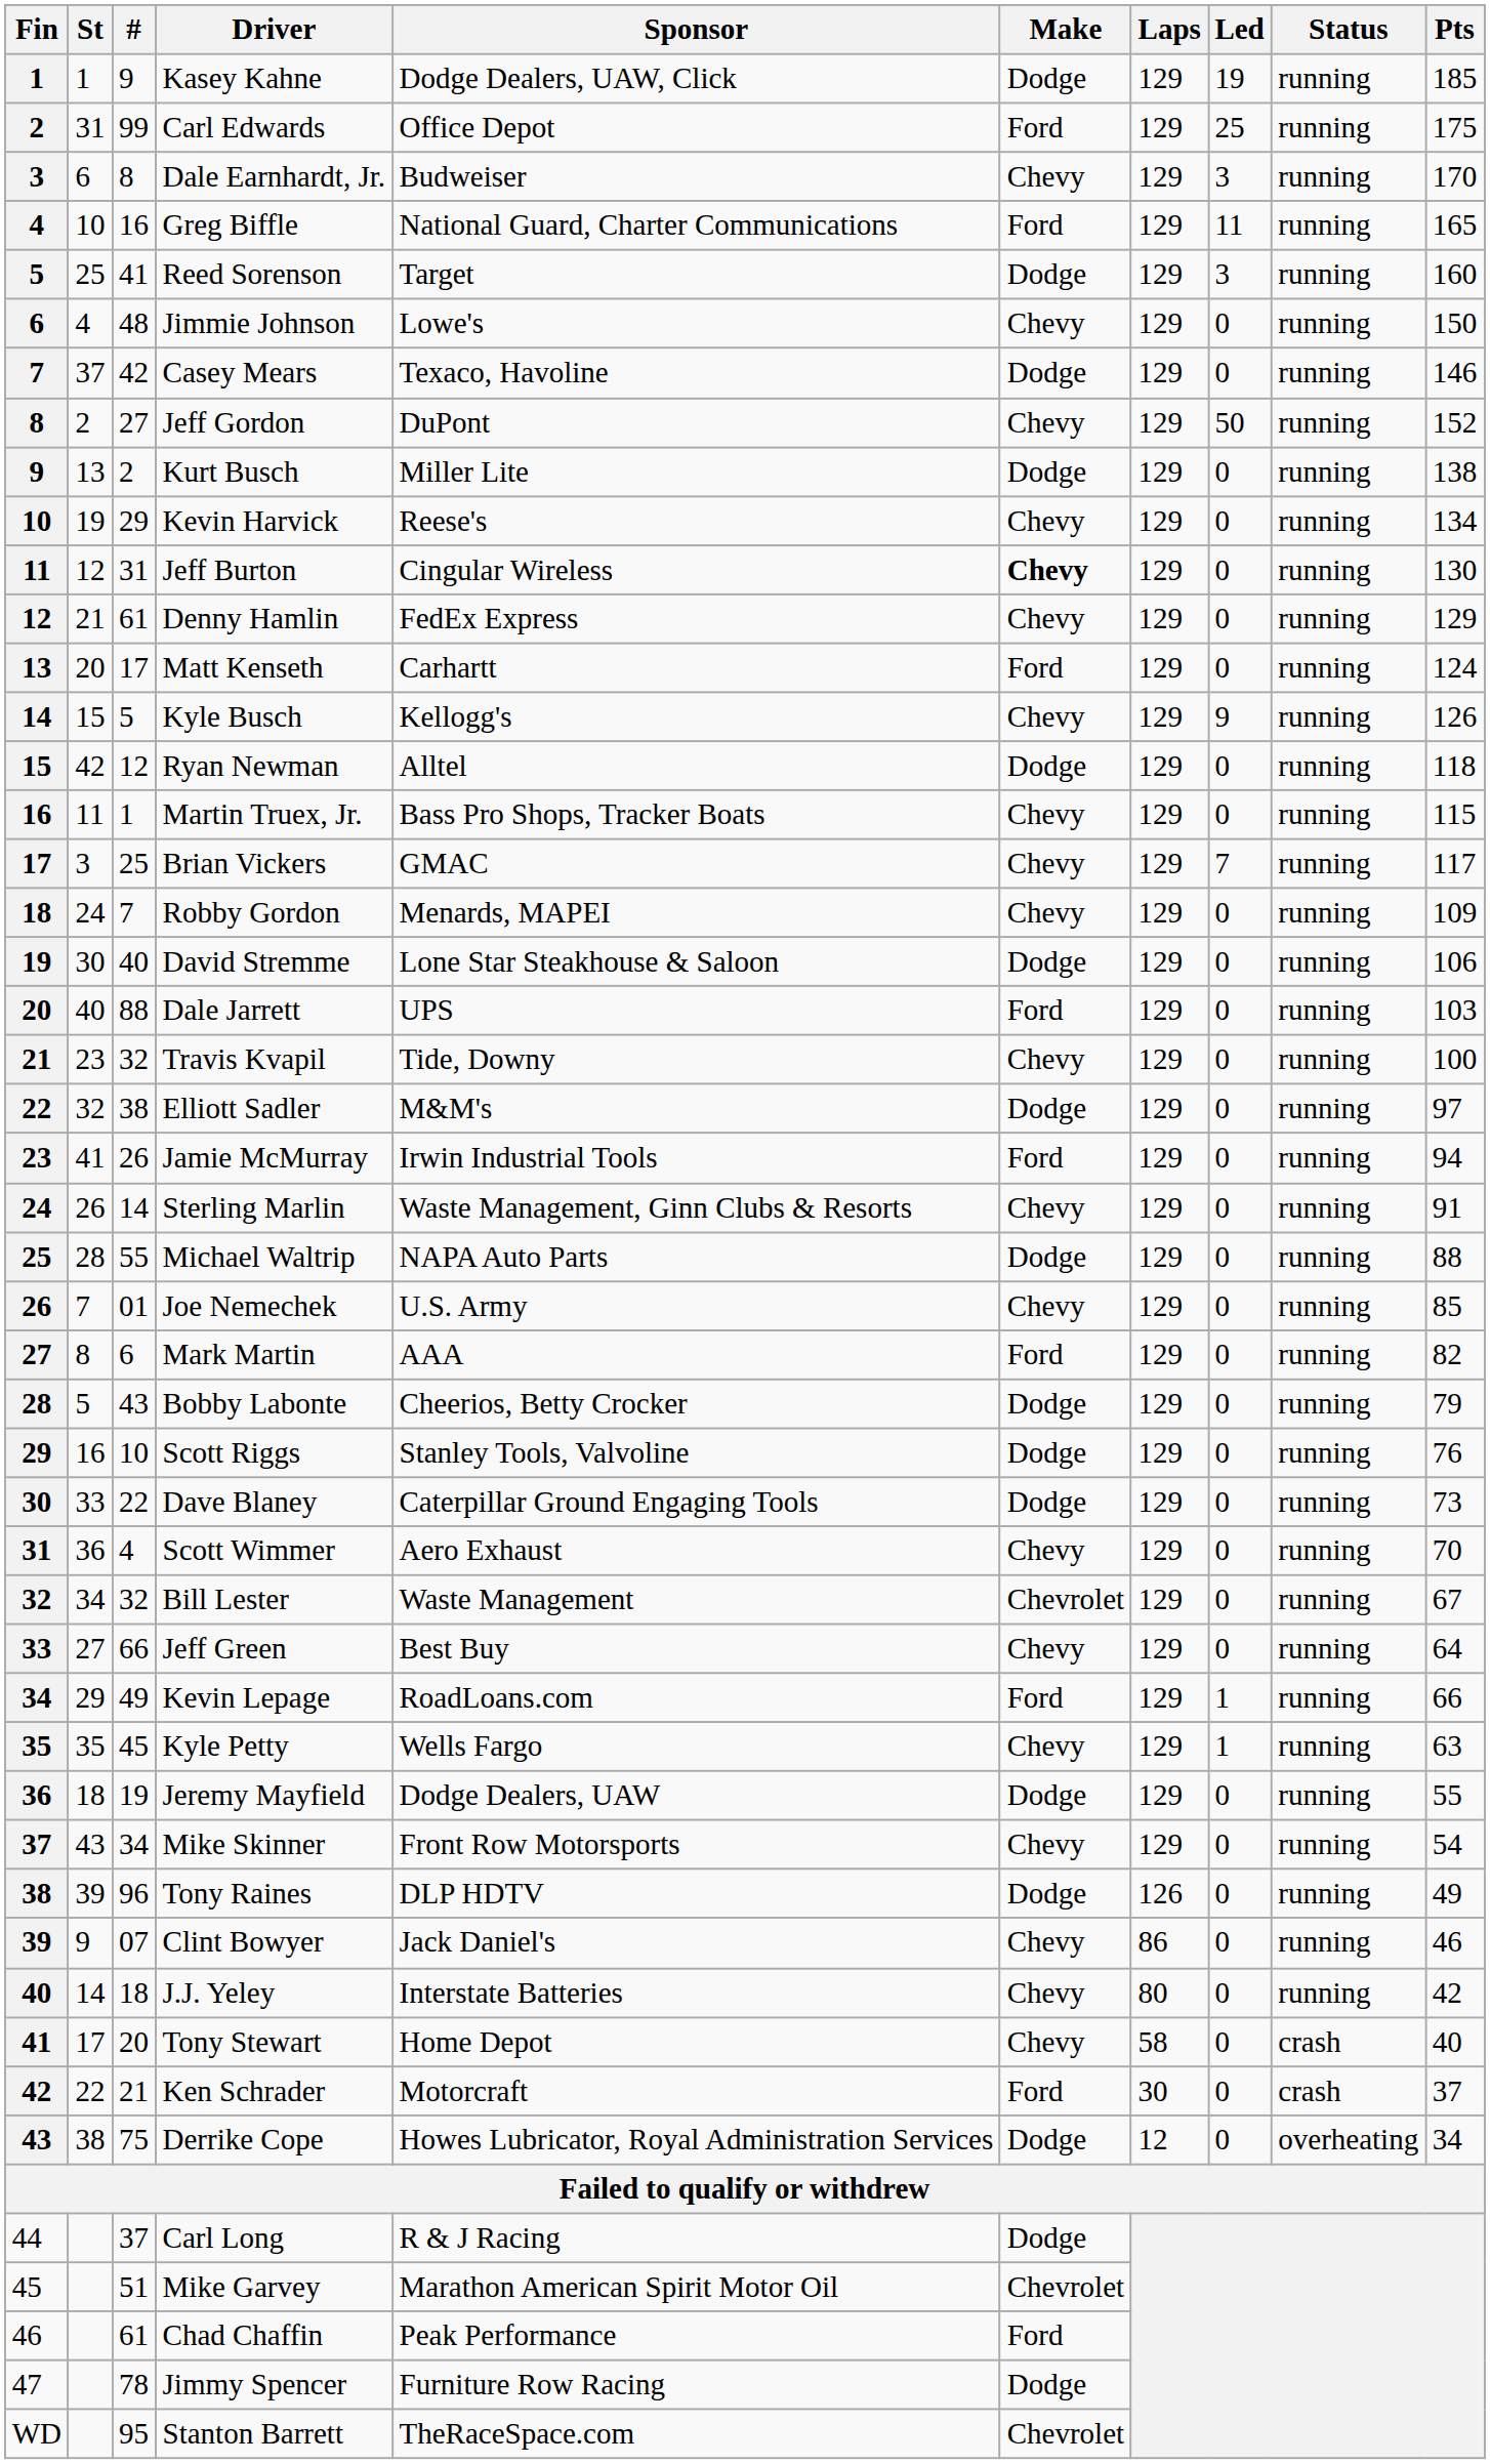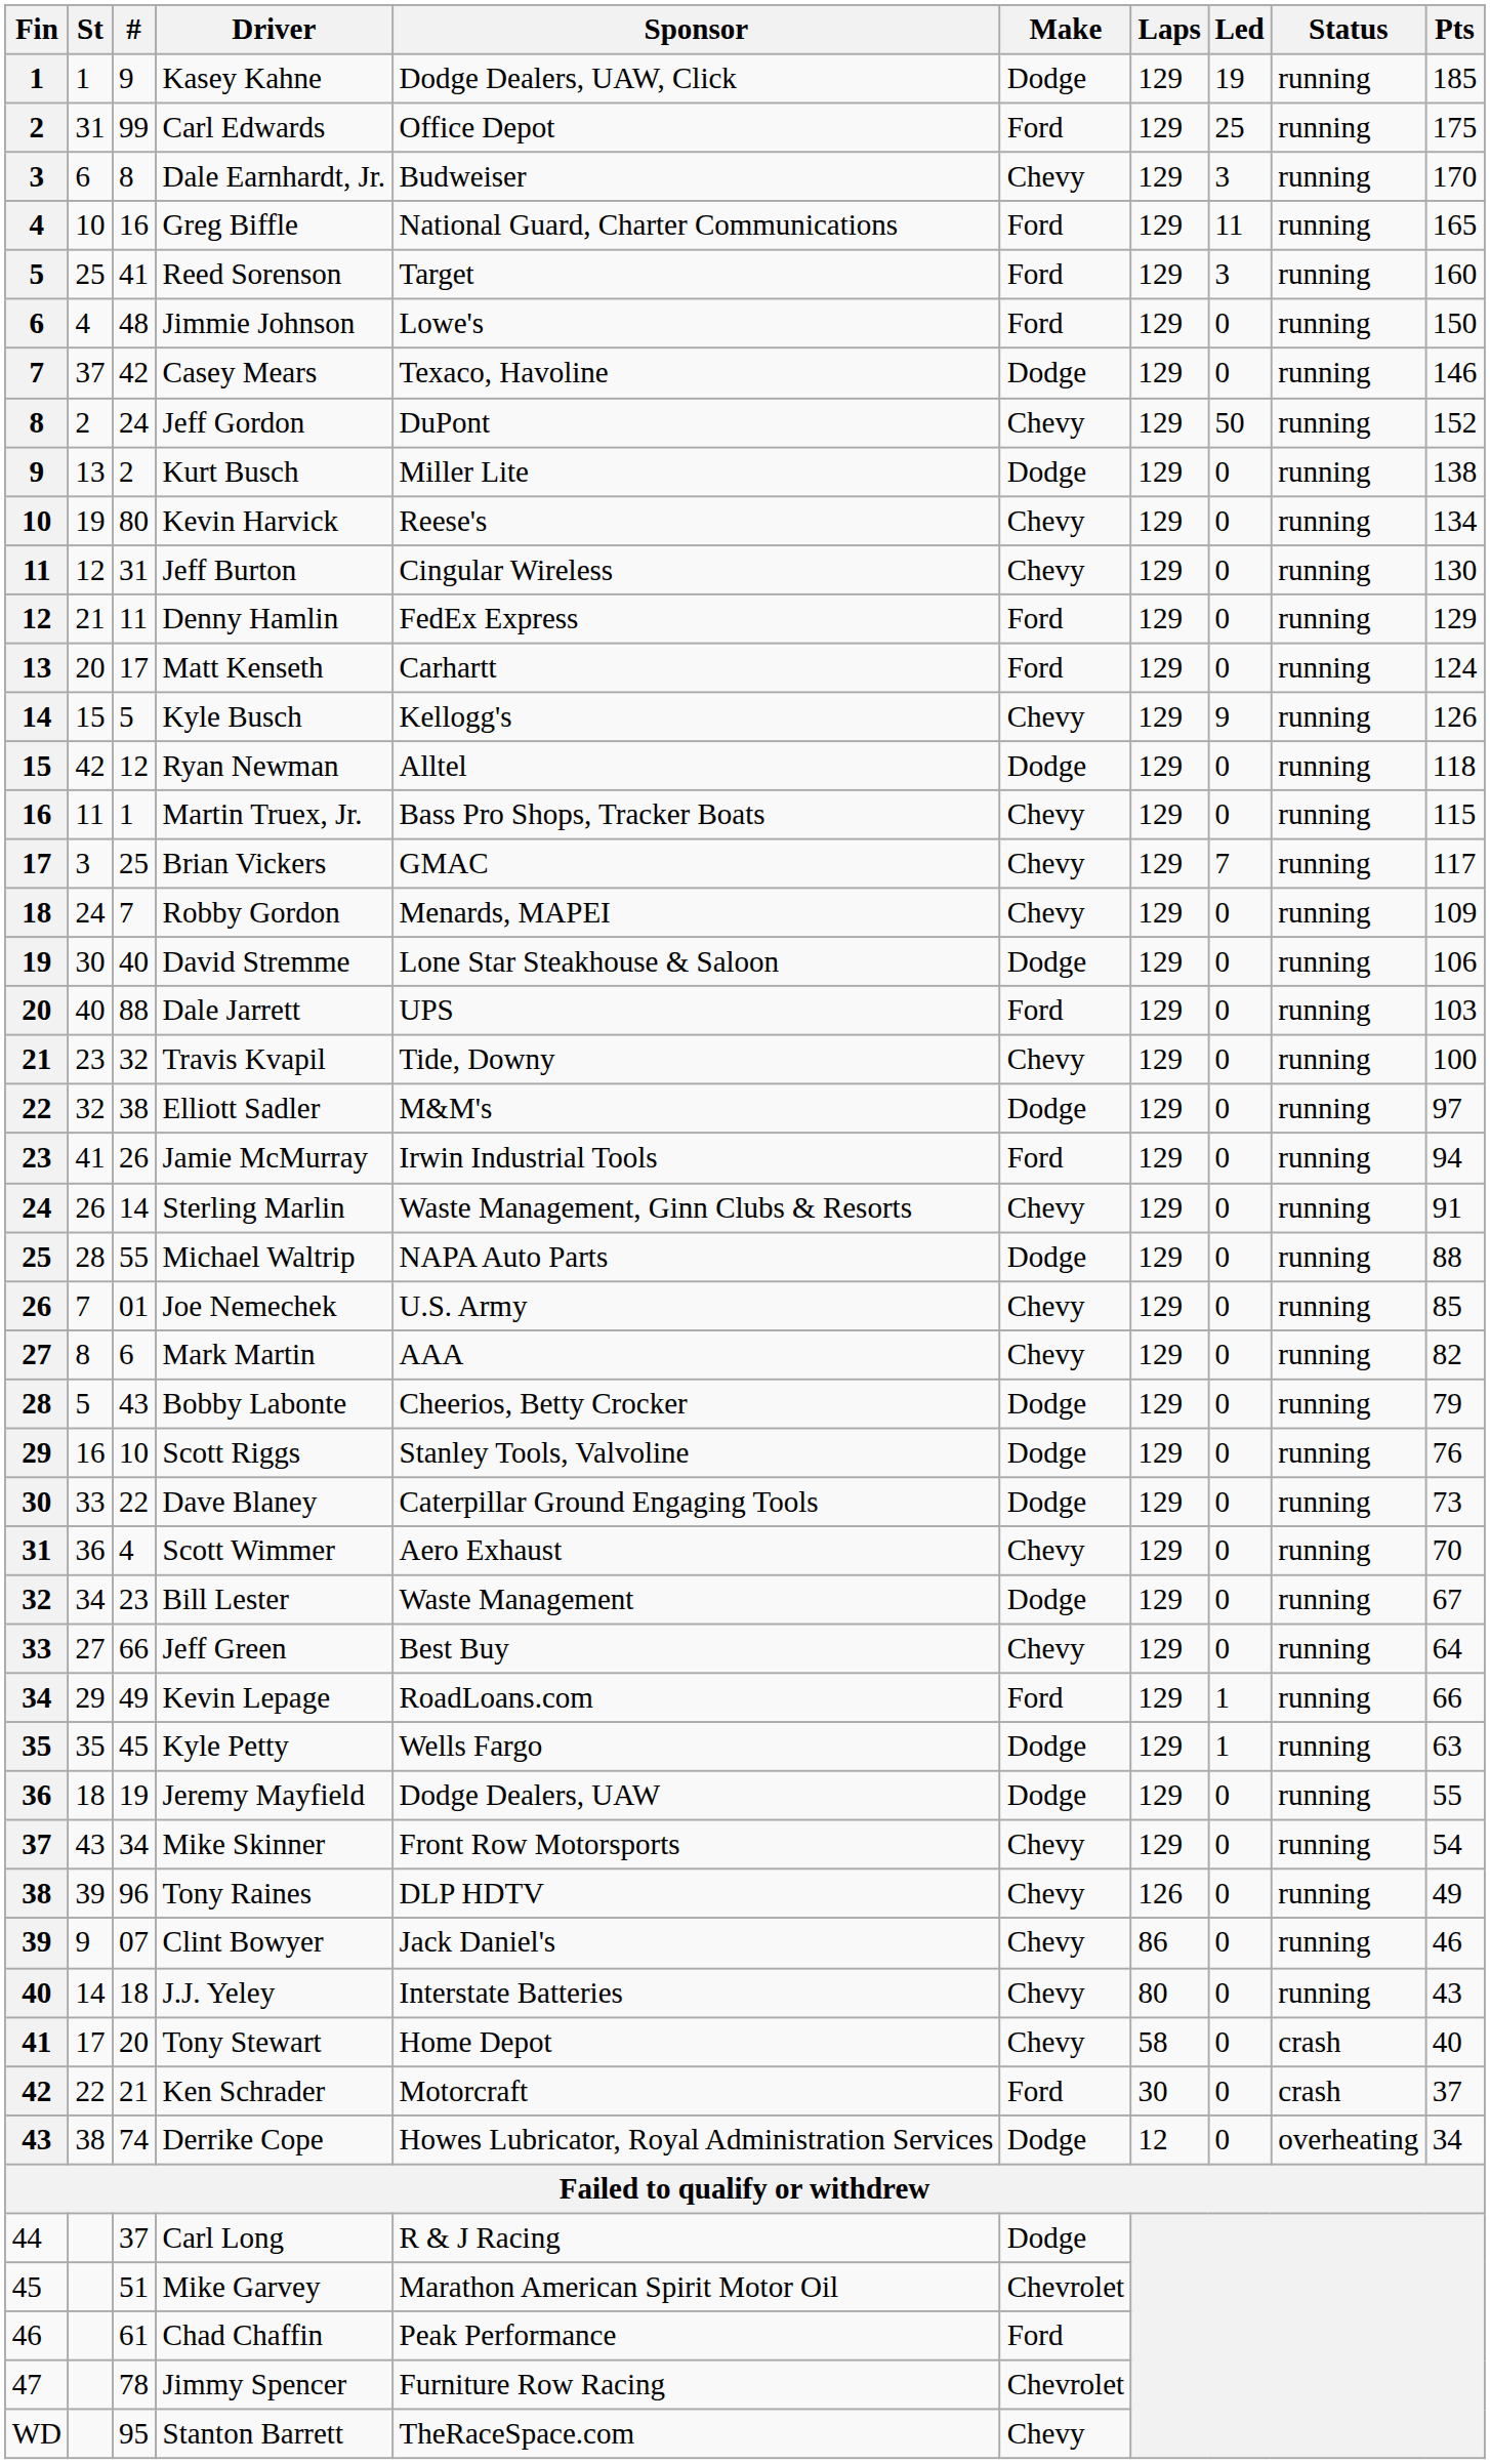Reed Sorenson | Make: Dodge -> Ford
Jimmie Johnson | Make: Chevy -> Ford
Jeff Gordon | #: 27 -> 24
Kevin Harvick | #: 29 -> 80
Jeff Burton | Make: bold -> normal
Denny Hamlin | #: 61 -> 11
Denny Hamlin | Make: Chevy -> Ford
Mark Martin | Make: Ford -> Chevy
Bill Lester | #: 32 -> 23
Bill Lester | Make: Chevrolet -> Dodge
Kyle Petty | Make: Chevy -> Dodge
Tony Raines | Make: Dodge -> Chevy
J.J. Yeley | Pts: 42 -> 43
Derrike Cope | #: 75 -> 74
Jimmy Spencer | Make: Dodge -> Chevrolet
Stanton Barrett | Make: Chevrolet -> Chevy
